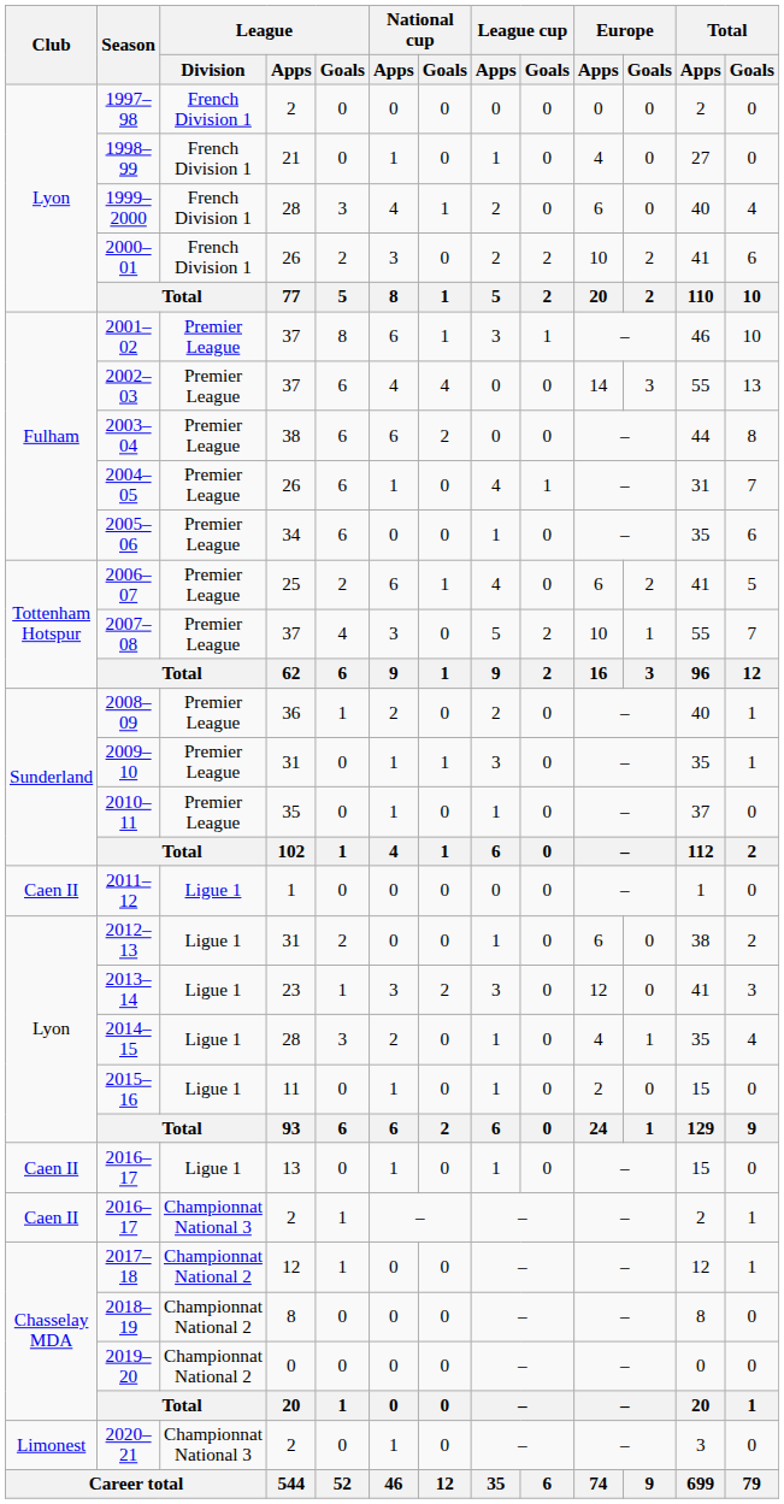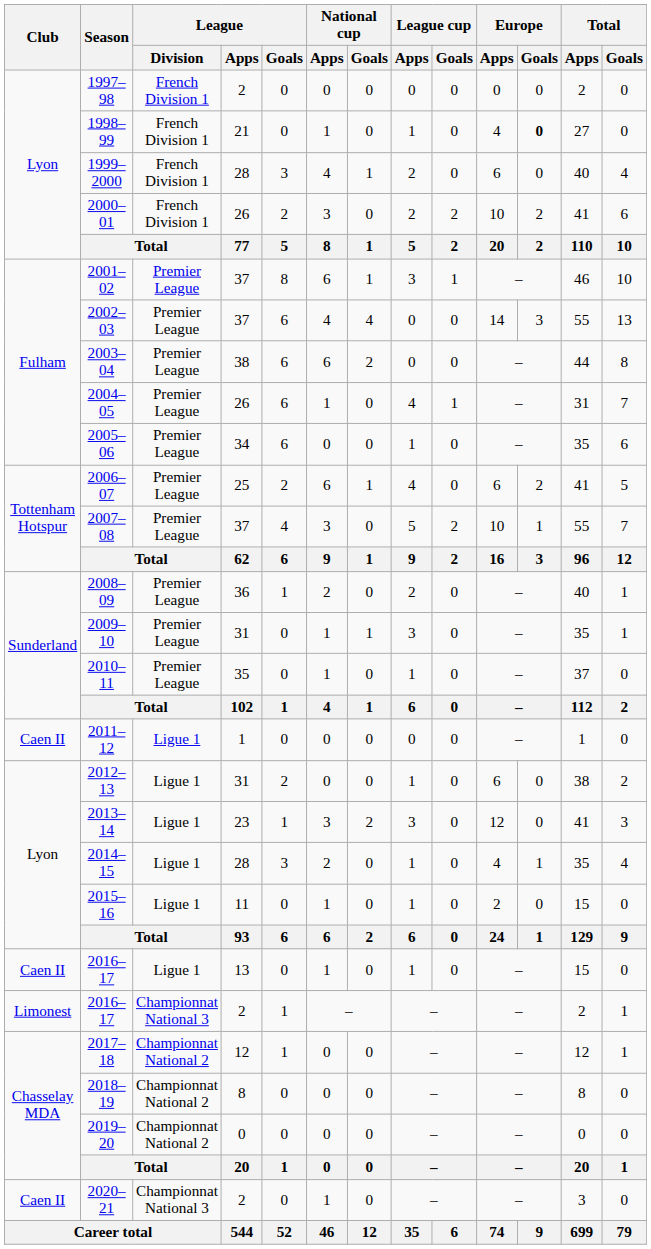1998–99 | Europe / Goals: normal -> bold
2016–17 / 2 | Club: Caen II -> Limonest
2020–21 | Club: Limonest -> Caen II
